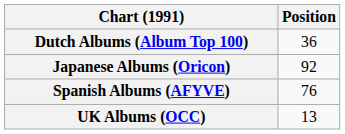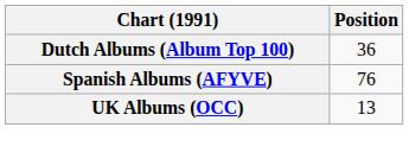- row: Japanese Albums (Oricon) | 92
